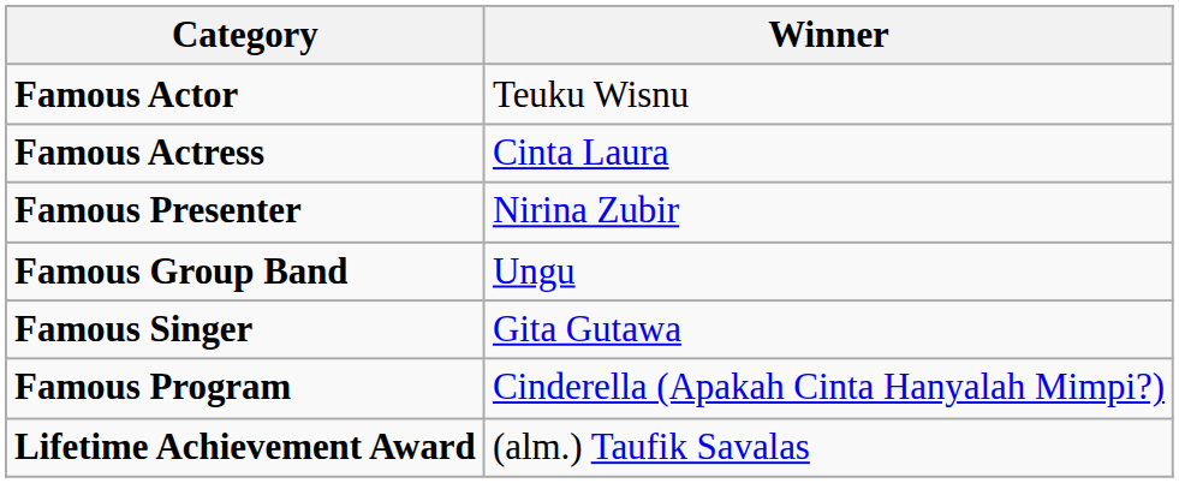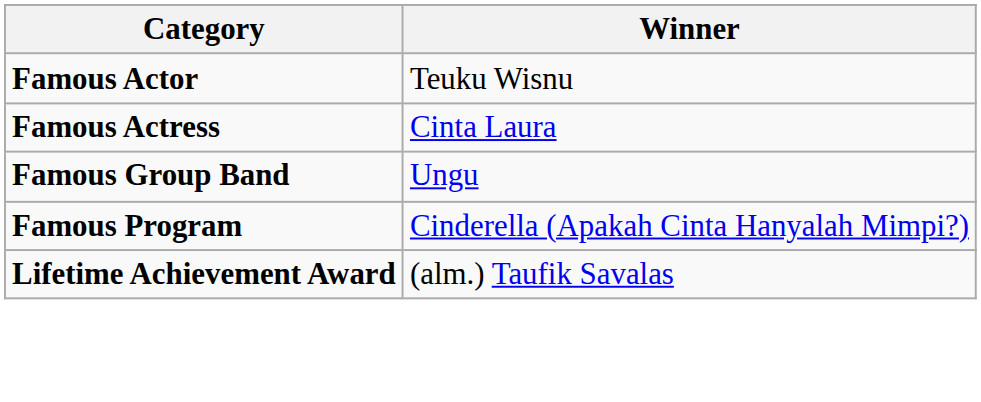- row: Famous Presenter | Nirina Zubir
- row: Famous Singer | Gita Gutawa
